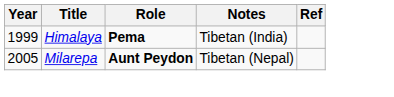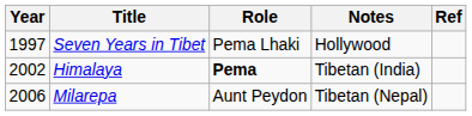+ row: 1997 | Seven Years in Tibet | Pema Lhaki | Hollywood
Himalaya | Year: 1999 -> 2002
Milarepa | Year: 2005 -> 2006
Milarepa | Role: bold -> normal
